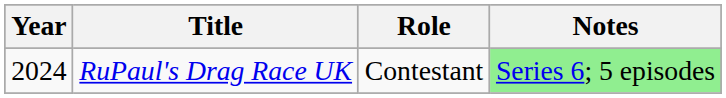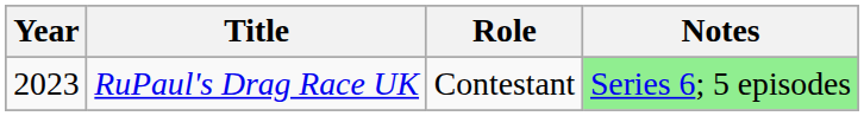RuPaul's Drag Race UK | Year: 2024 -> 2023
